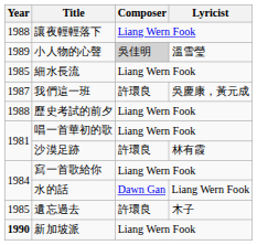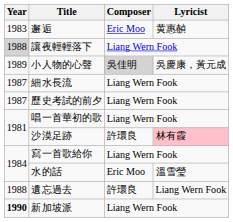+ row: 1983 | 邂逅 | Eric Moo | 黄惠赬
讓夜輕輕落下 | Year: no background -> lightgrey background
小人物的心聲 | Lyricist: 溫雪瑩 -> 吳慶康，黃元成
細水長流 | Year: 1985 -> 1987
- row: 1987 | 我們這一班 | 許環良 | 吳慶康，黃元成
歷史考試的前夕 | Year: 1988 -> 1987
沙漠足跡 | Lyricist: no background -> pink background
水的話 | Composer: Dawn Gan -> Eric Moo
水的話 | Lyricist: Liang Wern Fook -> 溫雪瑩
遺忘過去 | Year: 1985 -> 1988
遺忘過去 | Lyricist: 木子 -> Liang Wern Fook
